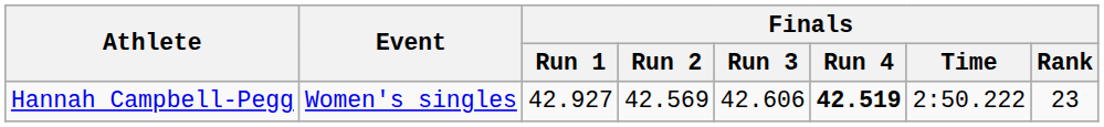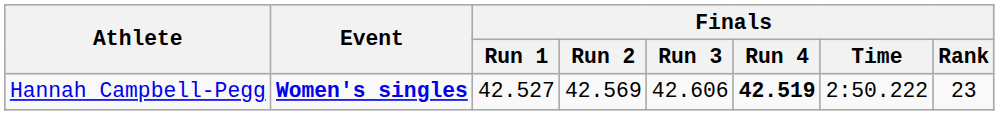Hannah Campbell-Pegg | Event: normal -> bold
Hannah Campbell-Pegg | Finals / Run 1: 42.927 -> 42.527
